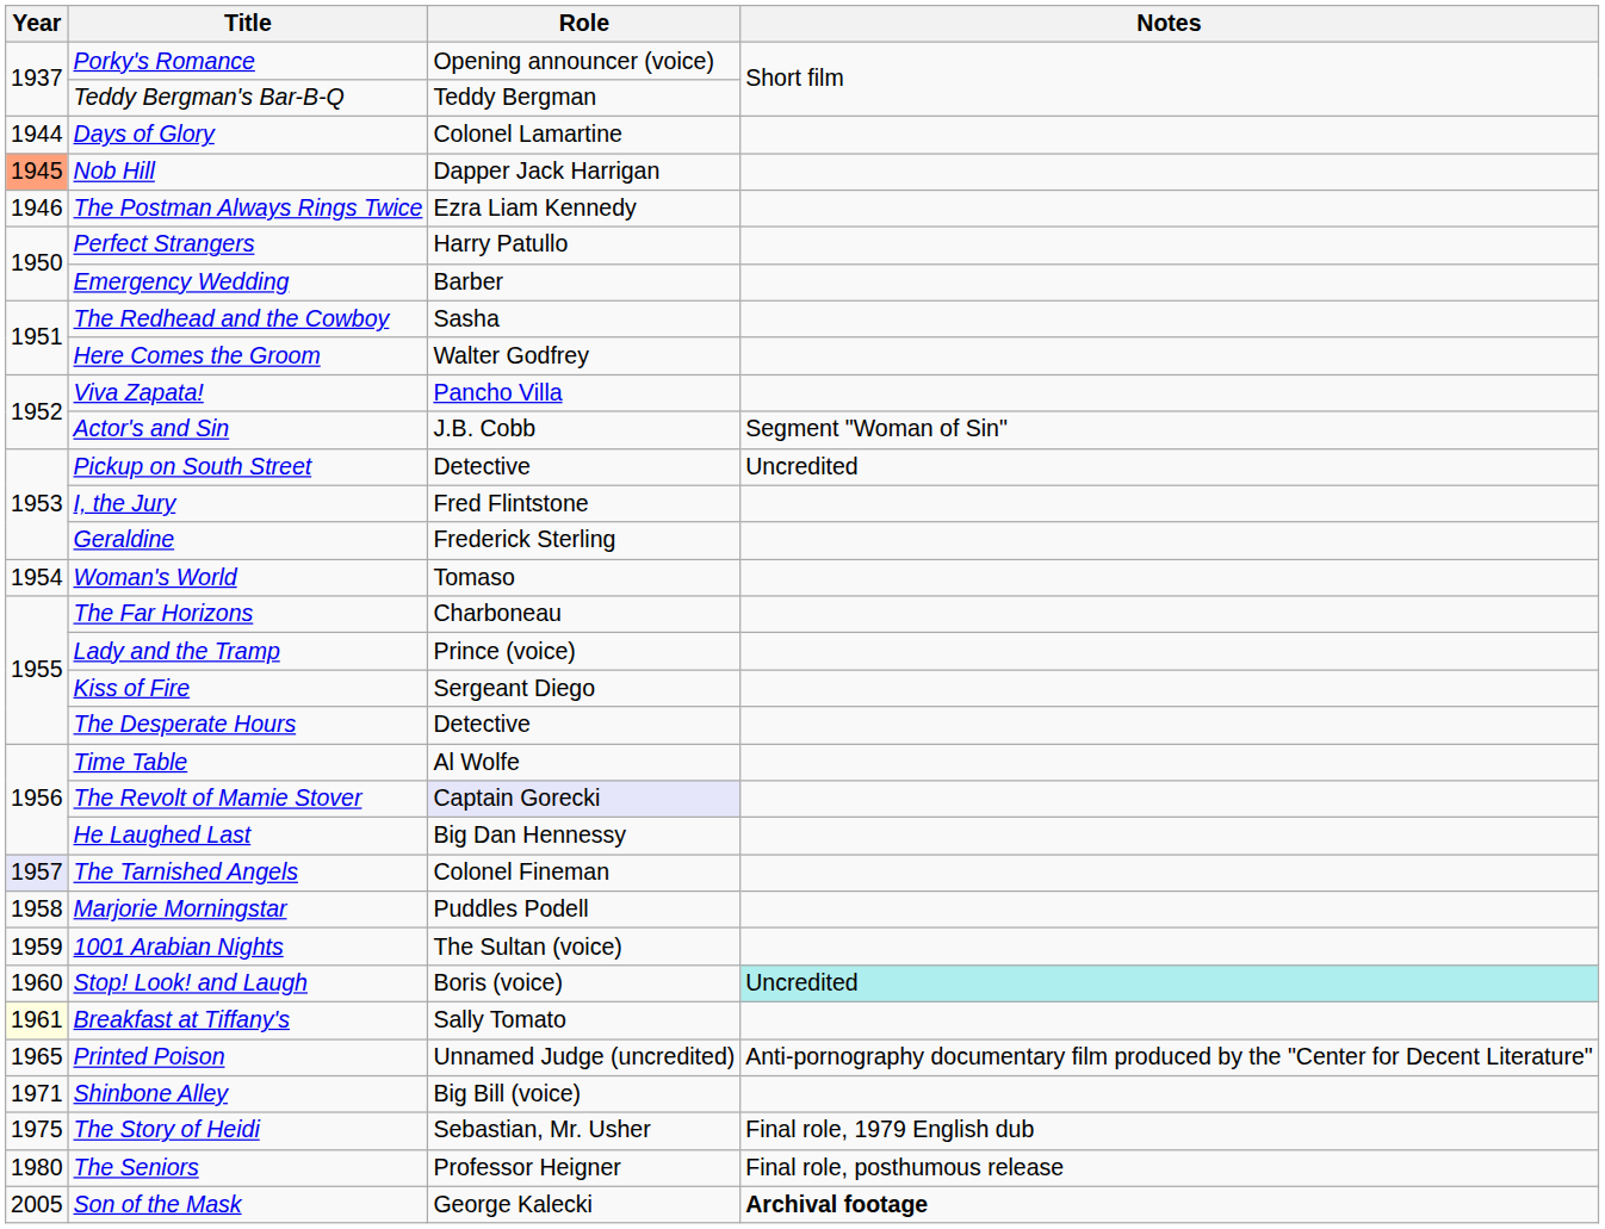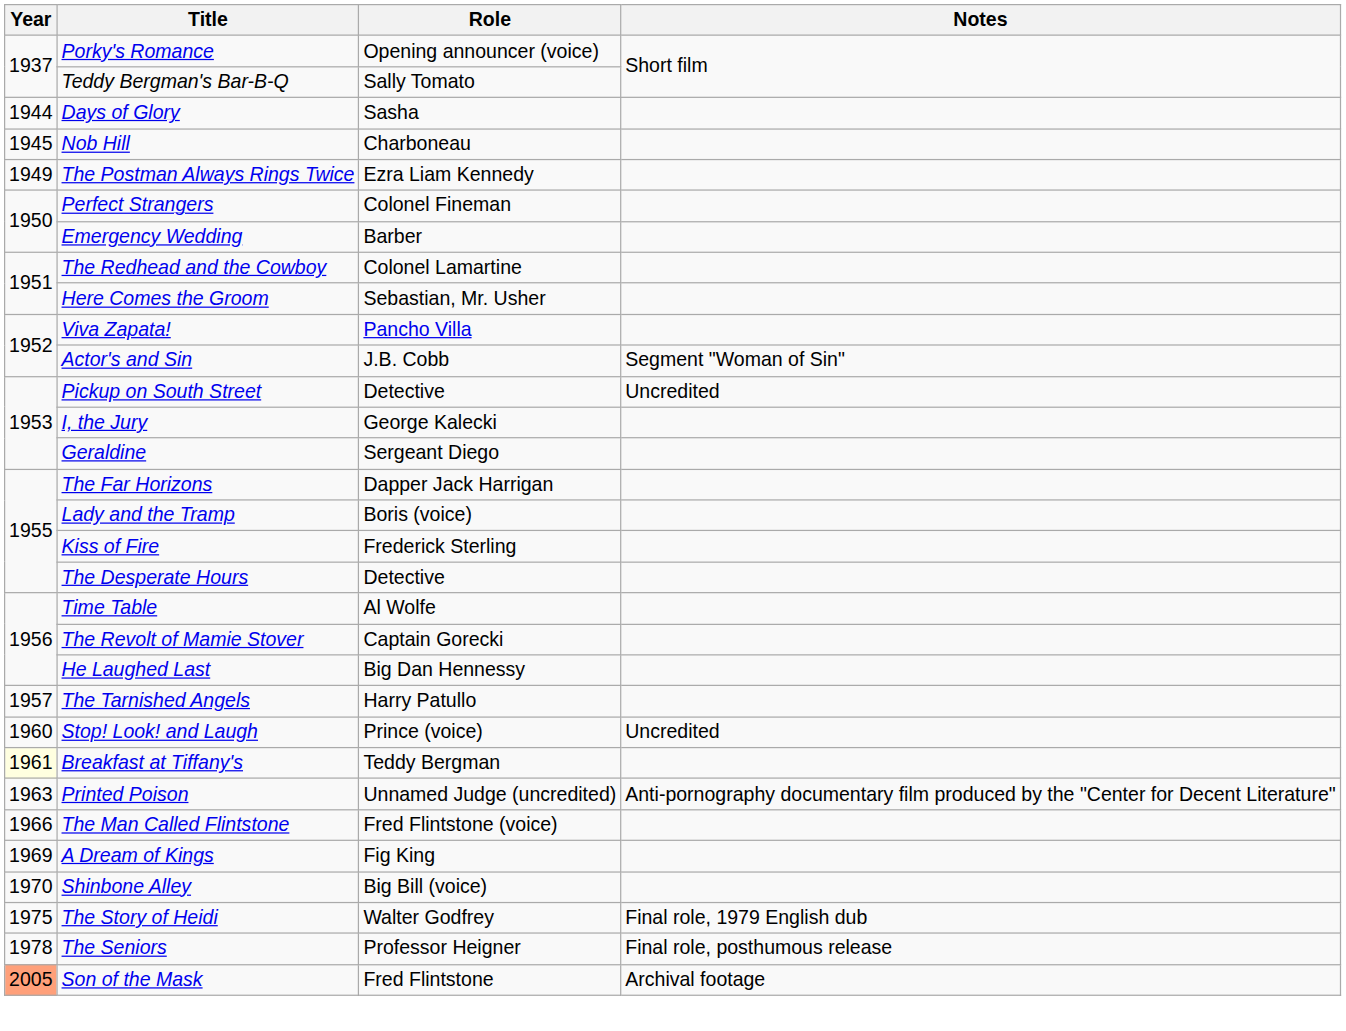Teddy Bergman's Bar-B-Q | Role: Teddy Bergman -> Sally Tomato
Days of Glory | Role: Colonel Lamartine -> Sasha
Nob Hill | Year: lightsalmon background -> no background
Nob Hill | Role: Dapper Jack Harrigan -> Charboneau
The Postman Always Rings Twice | Year: 1946 -> 1949
Perfect Strangers | Role: Harry Patullo -> Colonel Fineman
The Redhead and the Cowboy | Role: Sasha -> Colonel Lamartine
Here Comes the Groom | Role: Walter Godfrey -> Sebastian, Mr. Usher
I, the Jury | Role: Fred Flintstone -> George Kalecki
Geraldine | Role: Frederick Sterling -> Sergeant Diego
- row: 1954 | Woman's World | Tomaso
The Far Horizons | Role: Charboneau -> Dapper Jack Harrigan
Lady and the Tramp | Role: Prince (voice) -> Boris (voice)
Kiss of Fire | Role: Sergeant Diego -> Frederick Sterling
The Revolt of Mamie Stover | Role: lavender background -> no background
The Tarnished Angels | Year: lavender background -> no background
The Tarnished Angels | Role: Colonel Fineman -> Harry Patullo
- row: 1958 | Marjorie Morningstar | Puddles Podell
- row: 1959 | 1001 Arabian Nights | The Sultan (voice)
Stop! Look! and Laugh | Role: Boris (voice) -> Prince (voice)
Stop! Look! and Laugh | Notes: paleturquoise background -> no background
Breakfast at Tiffany's | Role: Sally Tomato -> Teddy Bergman
Printed Poison | Year: 1965 -> 1963
+ row: 1966 | The Man Called Flintstone | Fred Flintstone (voice)
+ row: 1969 | A Dream of Kings | Fig King
Shinbone Alley | Year: 1971 -> 1970
The Story of Heidi | Role: Sebastian, Mr. Usher -> Walter Godfrey
The Seniors | Year: 1980 -> 1978
Son of the Mask | Year: no background -> lightsalmon background
Son of the Mask | Role: George Kalecki -> Fred Flintstone
Son of the Mask | Notes: bold -> normal
